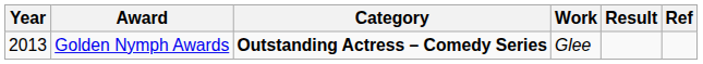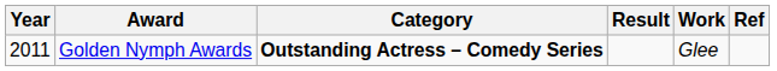columns swapped: Work <-> Result
Golden Nymph Awards | Year: 2013 -> 2011
